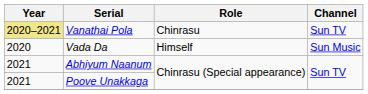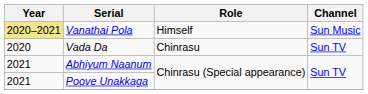Vanathai Pola | Role: Chinrasu -> Himself
Vanathai Pola | Channel: Sun TV -> Sun Music
Vada Da | Role: Himself -> Chinrasu
Vada Da | Channel: Sun Music -> Sun TV
